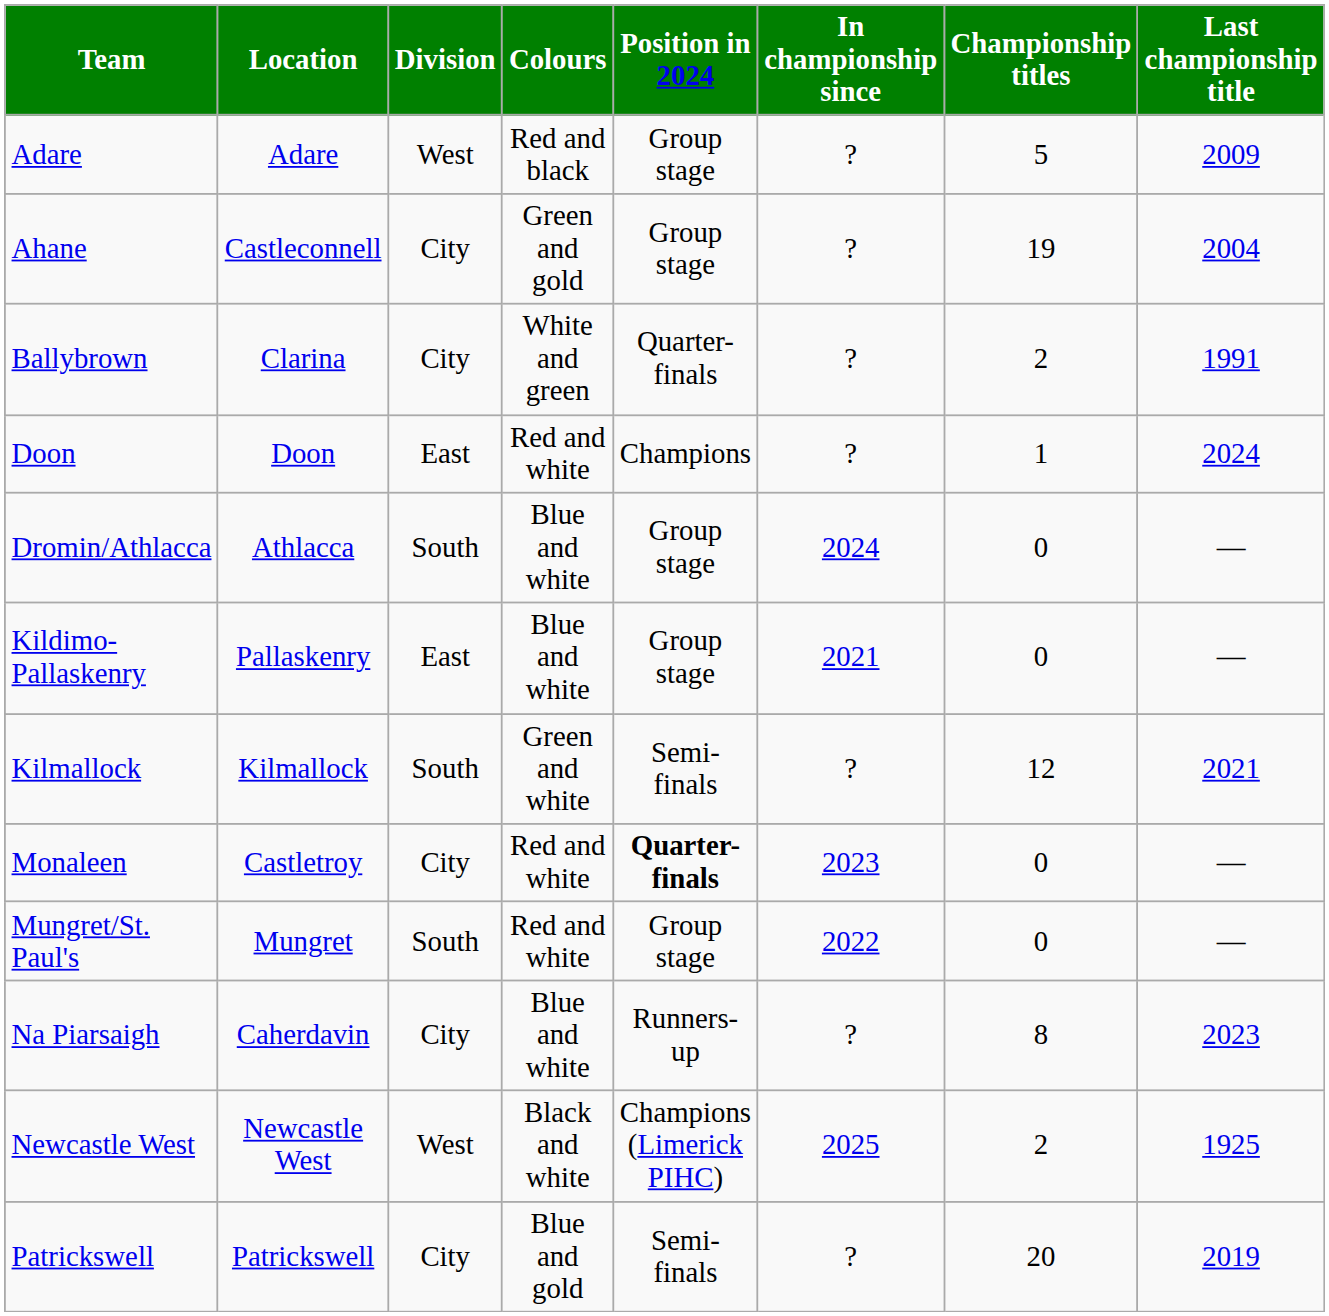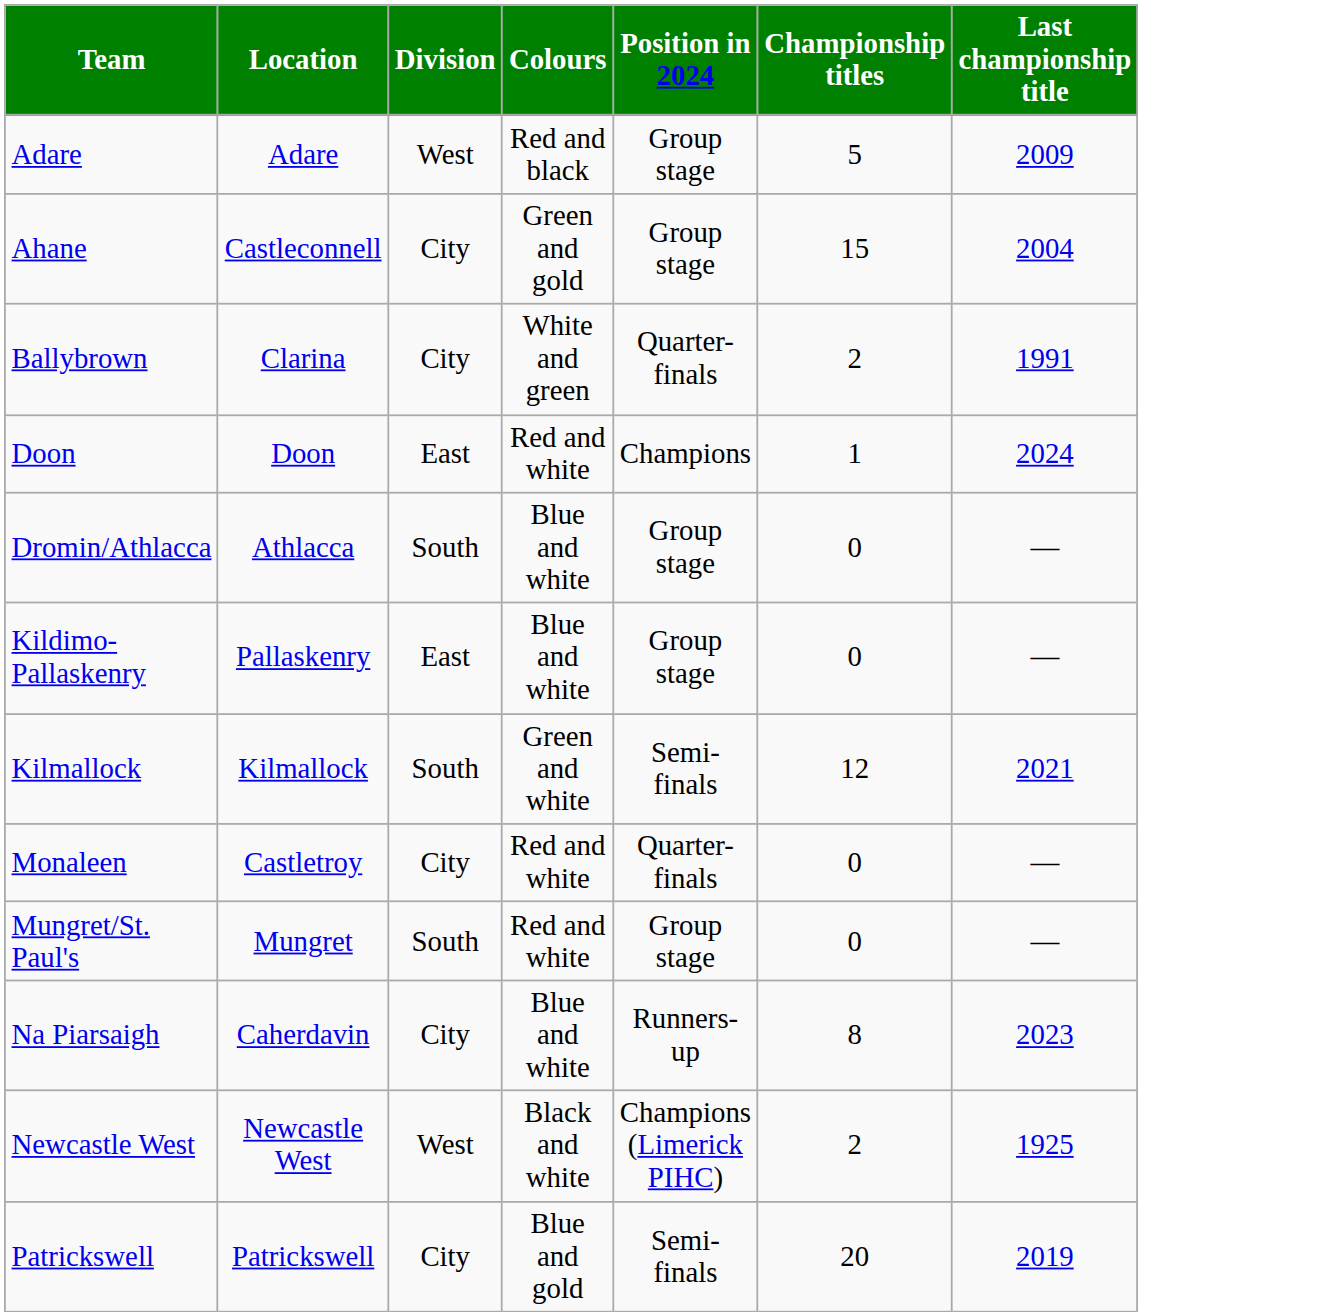- column: In championship since | ? | ? | ? | ? | 2024 | 2021 | ? | 2023 | 2022 | ? | 2025 | ?
Ahane | Championship titles: 19 -> 15
Monaleen | Position in 2024: bold -> normal
